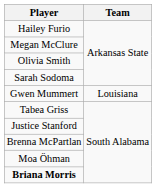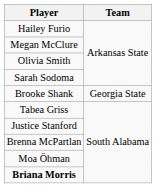+ row: Brooke Shank | Georgia State
- row: Gwen Mummert | Louisiana
